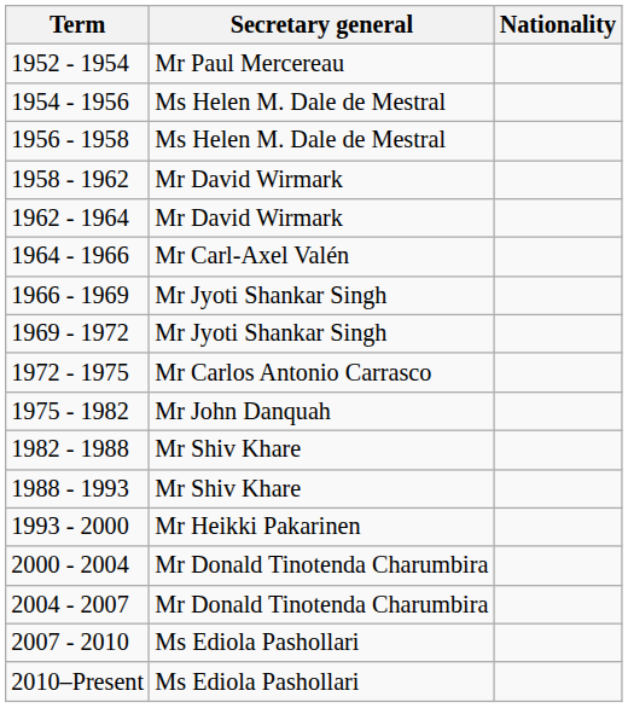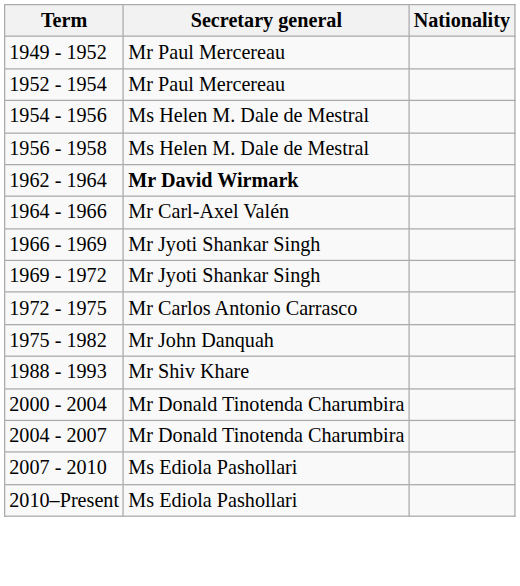+ row: 1949 - 1952 | Mr Paul Mercereau
- row: 1958 - 1962 | Mr David Wirmark
1962 - 1964 | Secretary general: normal -> bold
- row: 1982 - 1988 | Mr Shiv Khare
- row: 1993 - 2000 | Mr Heikki Pakarinen
